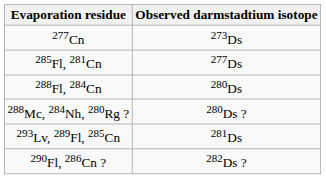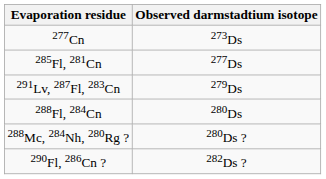+ row: 291Lv, 287Fl, 283Cn | 279Ds
- row: 293Lv, 289Fl, 285Cn | 281Ds
